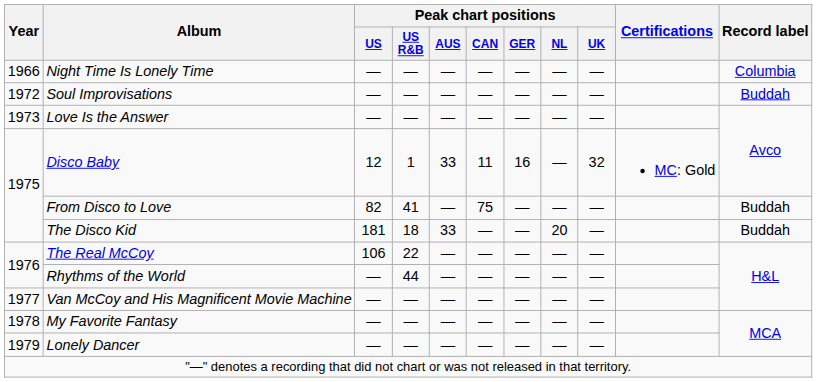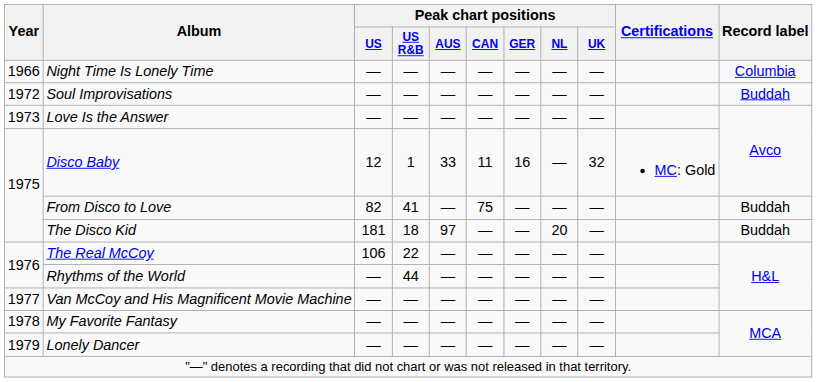The Disco Kid | Peak chart positions / AUS: 33 -> 97
